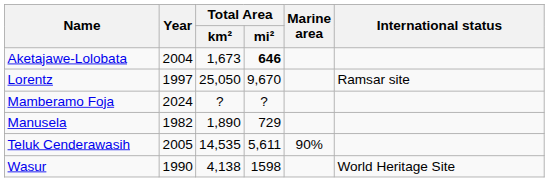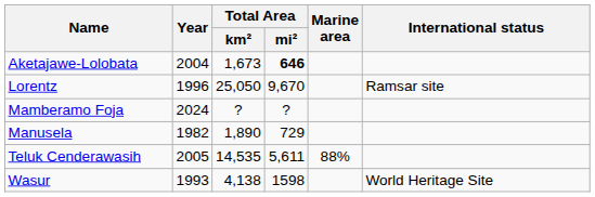Lorentz | Year: 1997 -> 1996
Teluk Cenderawasih | Marine area: 90% -> 88%
Wasur | Year: 1990 -> 1993
